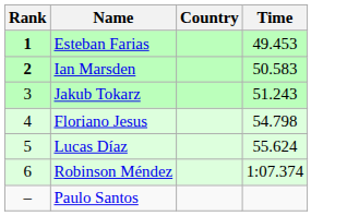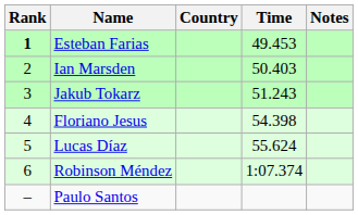+ column: Notes
Ian Marsden | Rank: bold -> normal
Ian Marsden | Time: 50.583 -> 50.403
Floriano Jesus | Time: 54.798 -> 54.398
